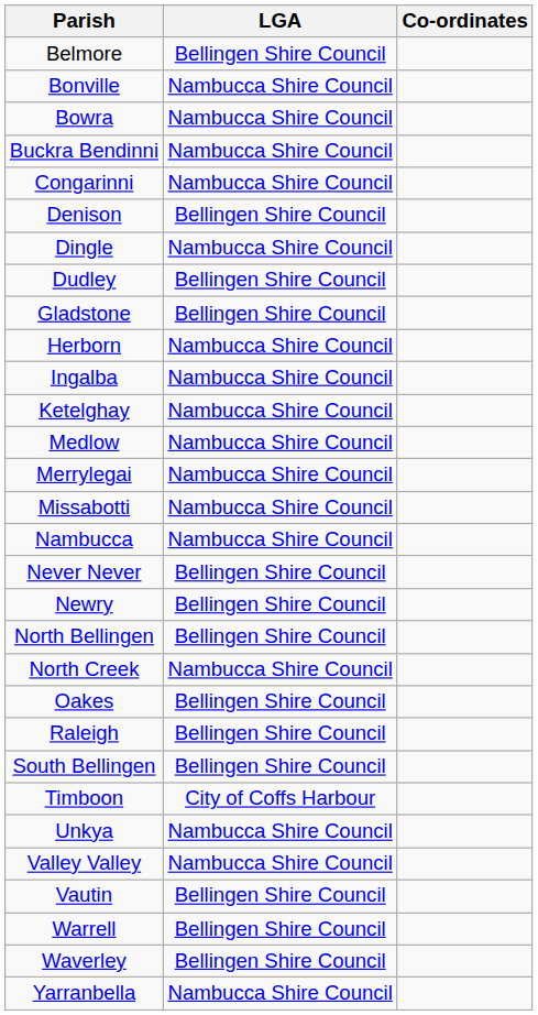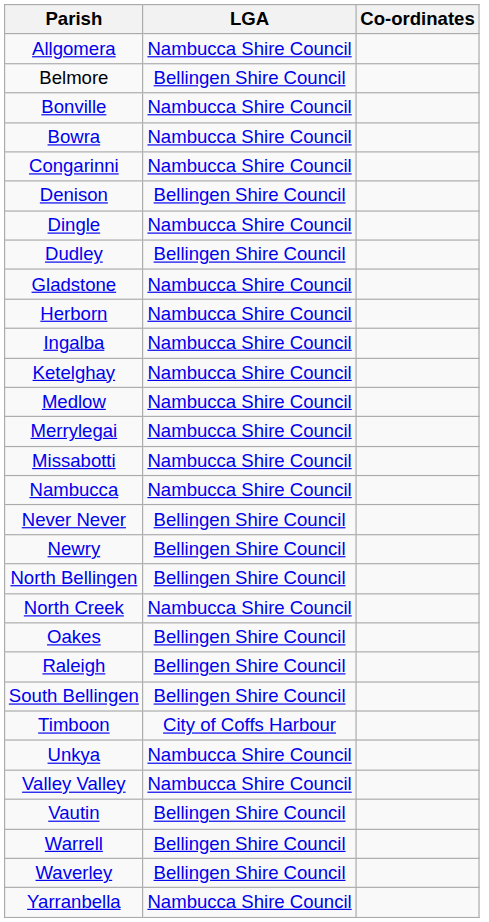+ row: Allgomera | Nambucca Shire Council
- row: Buckra Bendinni | Nambucca Shire Council
Gladstone | LGA: Bellingen Shire Council -> Nambucca Shire Council
